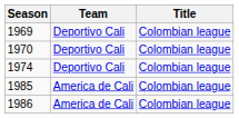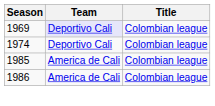1969 | Team: no background -> lavender background
- row: 1970 | Deportivo Cali | Colombian league
